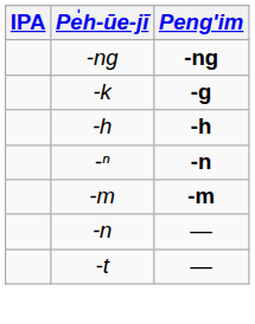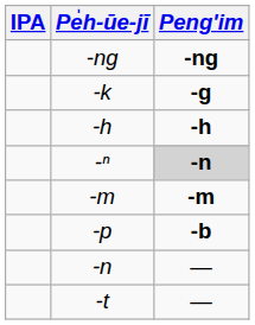-ⁿ | Peng'im: no background -> lightgrey background
+ row: -p | -b
